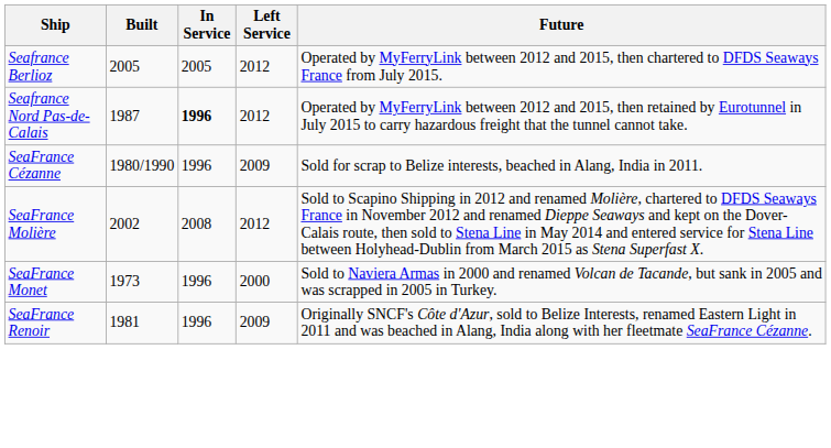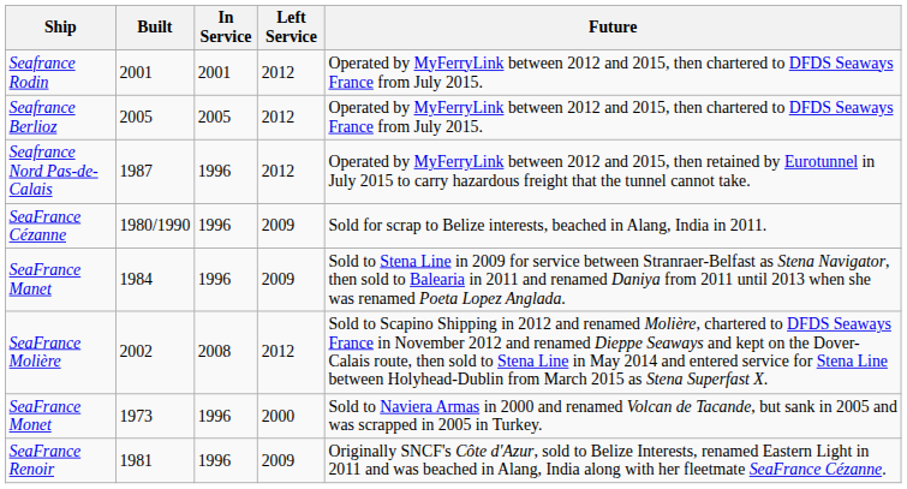+ row: Seafrance Rodin | 2001 | 2001 | 2012 | Operated by MyFerryLink between 2012 and 2015, then chartered to DFDS Seaways France from July 2015.
Seafrance Nord Pas-de-Calais | In Service: bold -> normal
+ row: SeaFrance Manet | 1984 | 1996 | 2009 | Sold to Stena Line in 2009 for service between Stranraer-Belfast as Stena Navigator, then sold to Balearia in 2011 and renamed Daniya from 2011 until 2013 when she was renamed Poeta Lopez Anglada.
